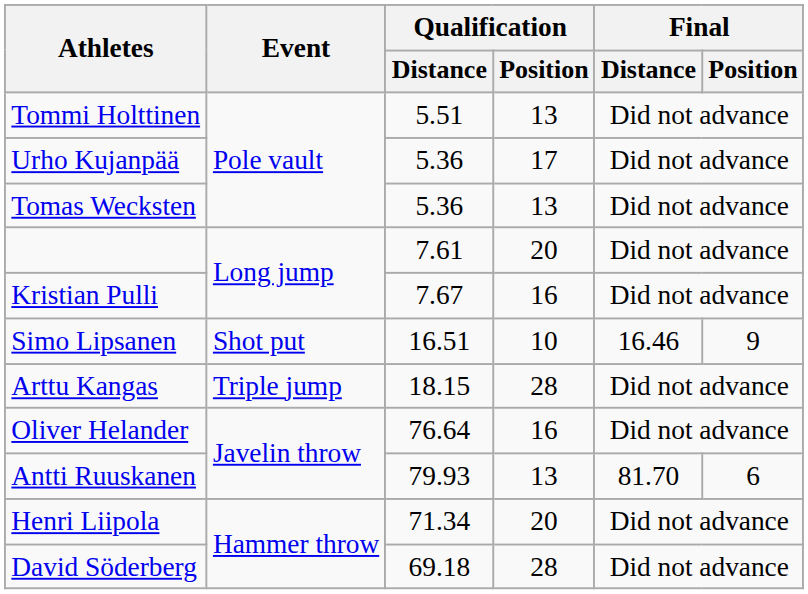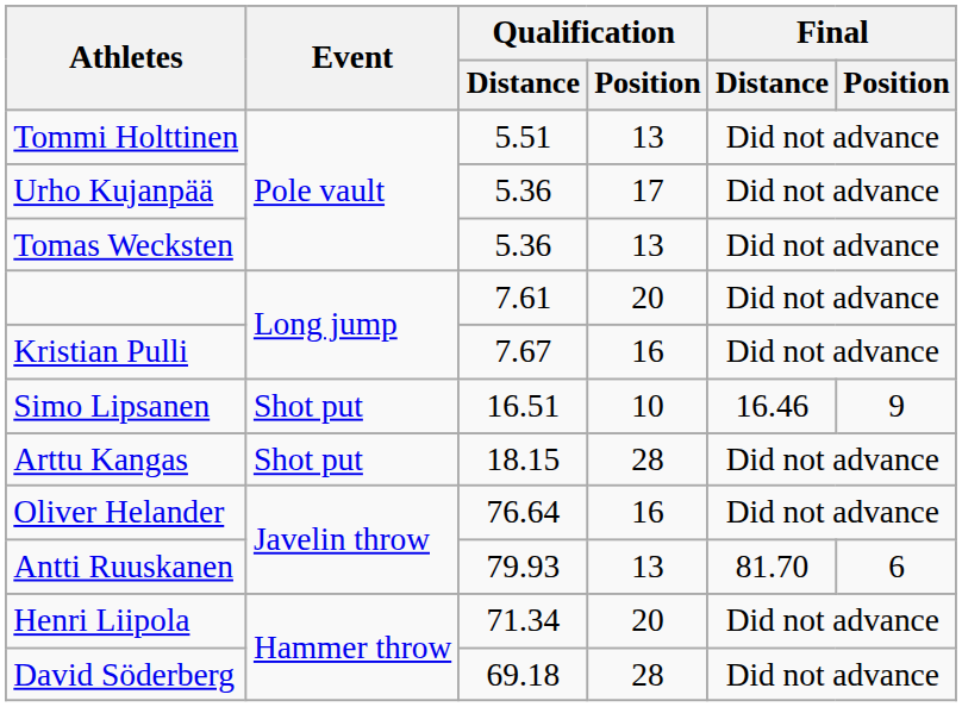Arttu Kangas | Event: Triple jump -> Shot put
